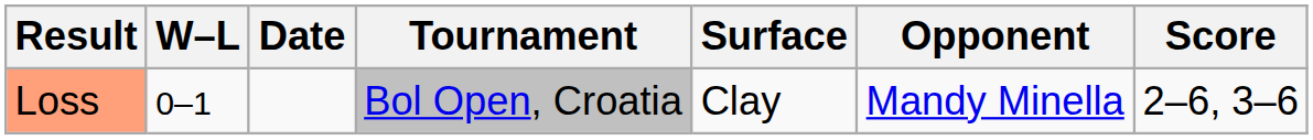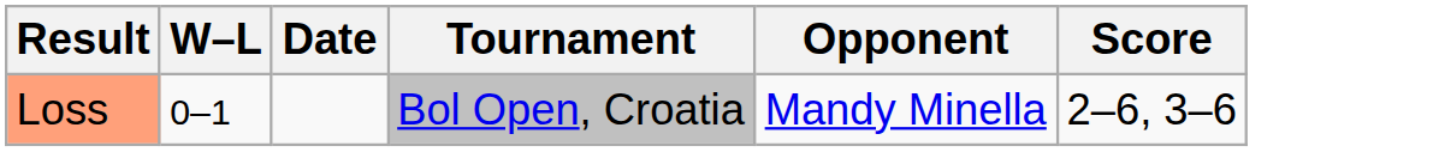- column: Surface | Clay
